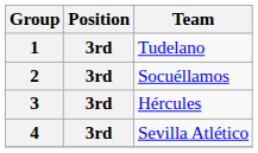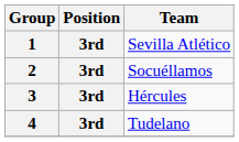1 | Team: Tudelano -> Sevilla Atlético
4 | Team: Sevilla Atlético -> Tudelano
